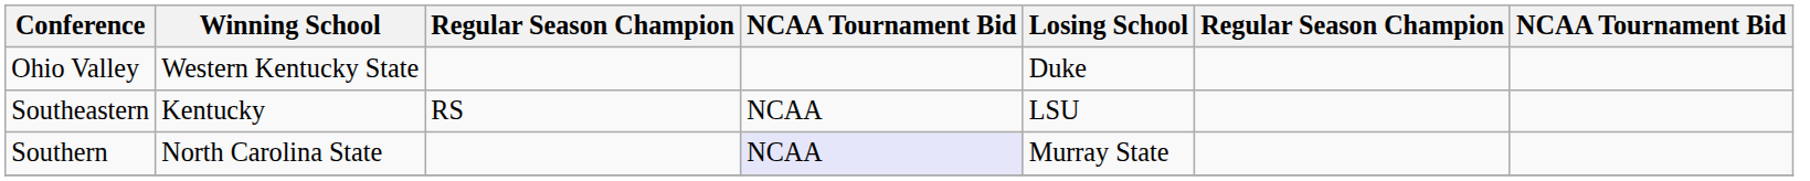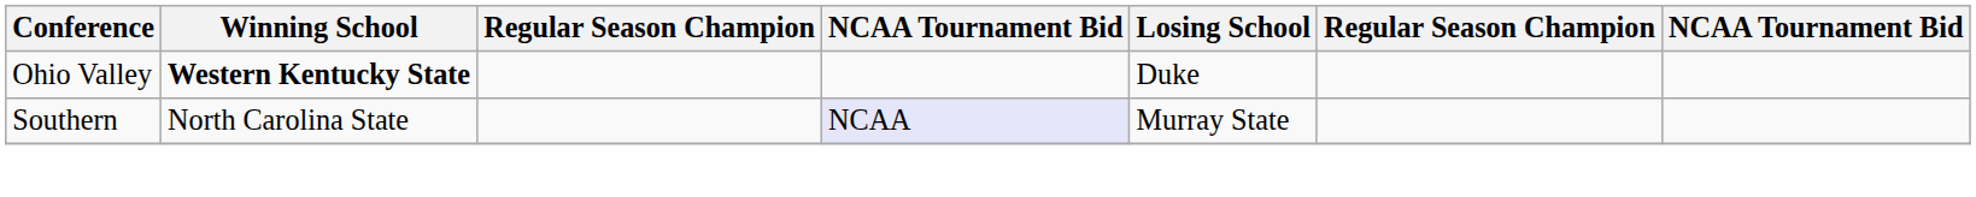Ohio Valley | Winning School: normal -> bold
- row: Southeastern | Kentucky | RS | NCAA | LSU
